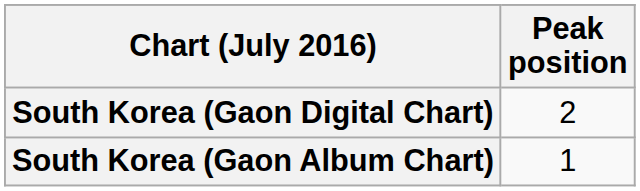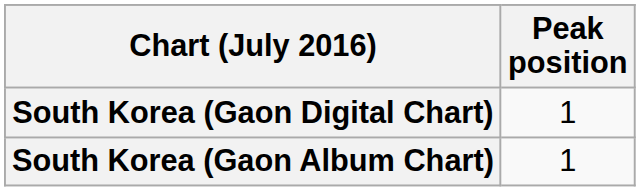South Korea (Gaon Digital Chart) | Peak position: 2 -> 1
